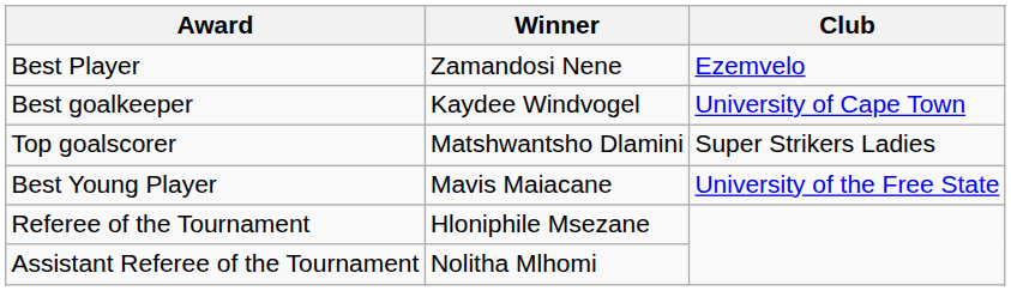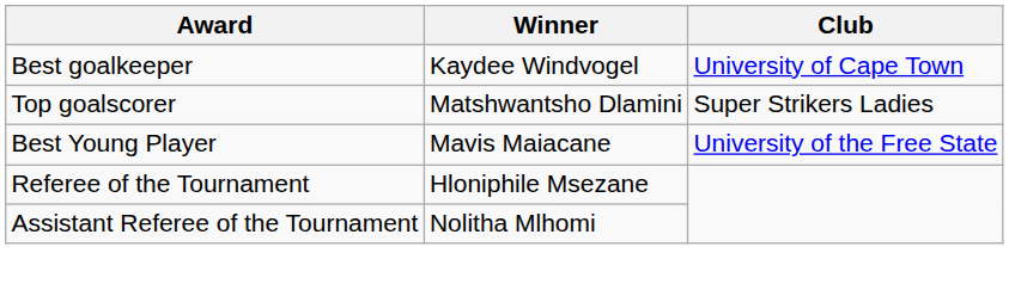- row: Best Player | Zamandosi Nene | Ezemvelo
